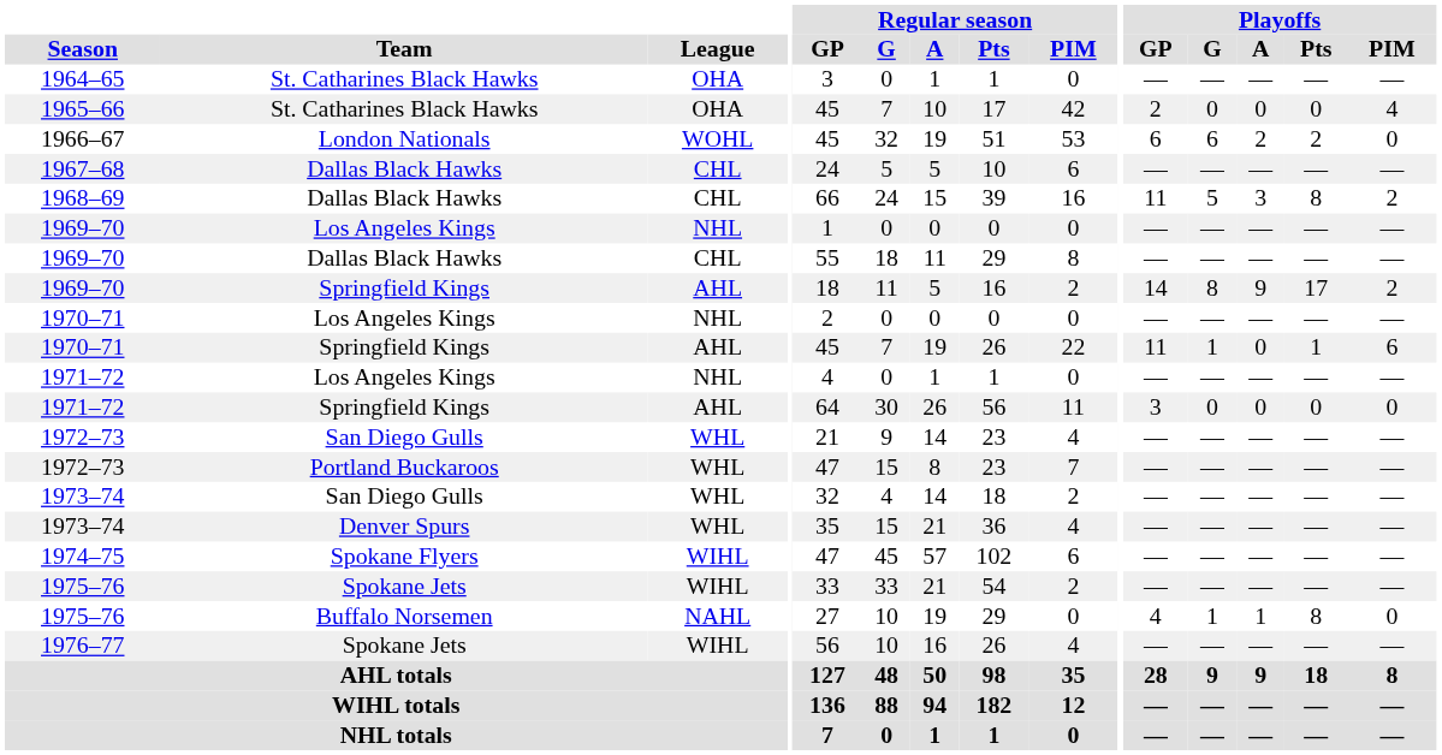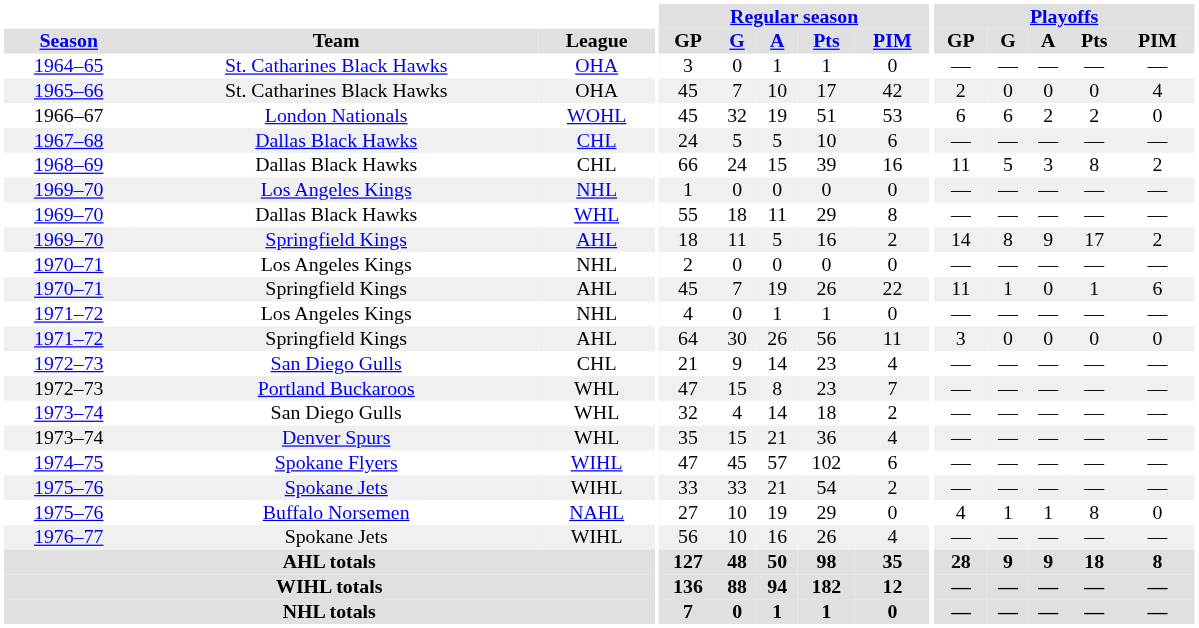1969–70 / Dallas Black Hawks | League: CHL -> WHL
1972–73 / San Diego Gulls | League: WHL -> CHL
